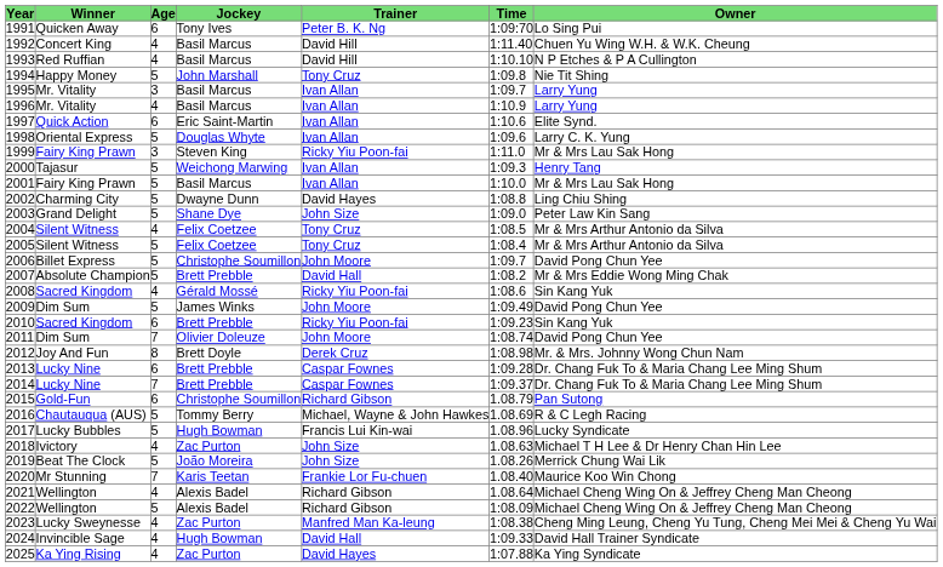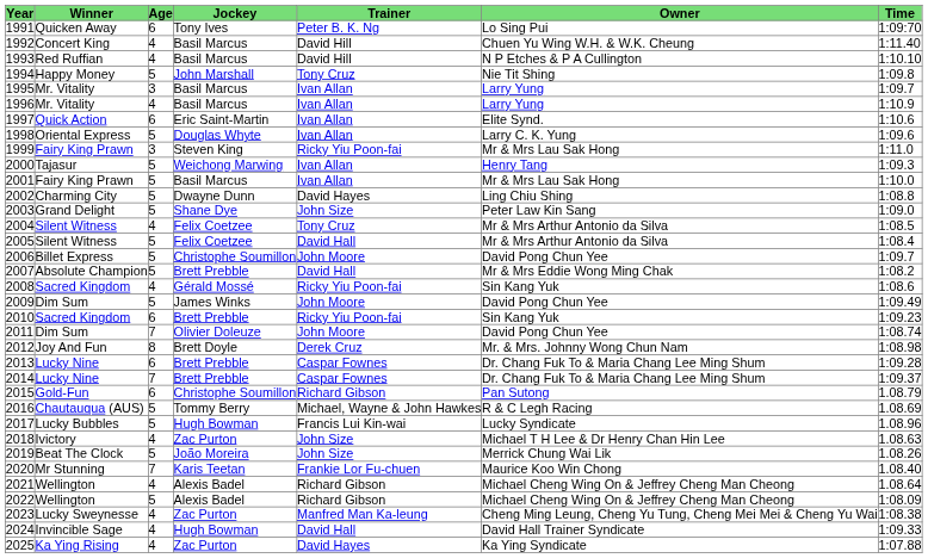columns swapped: Owner <-> Time
2005 | Trainer: Tony Cruz -> David Hall
